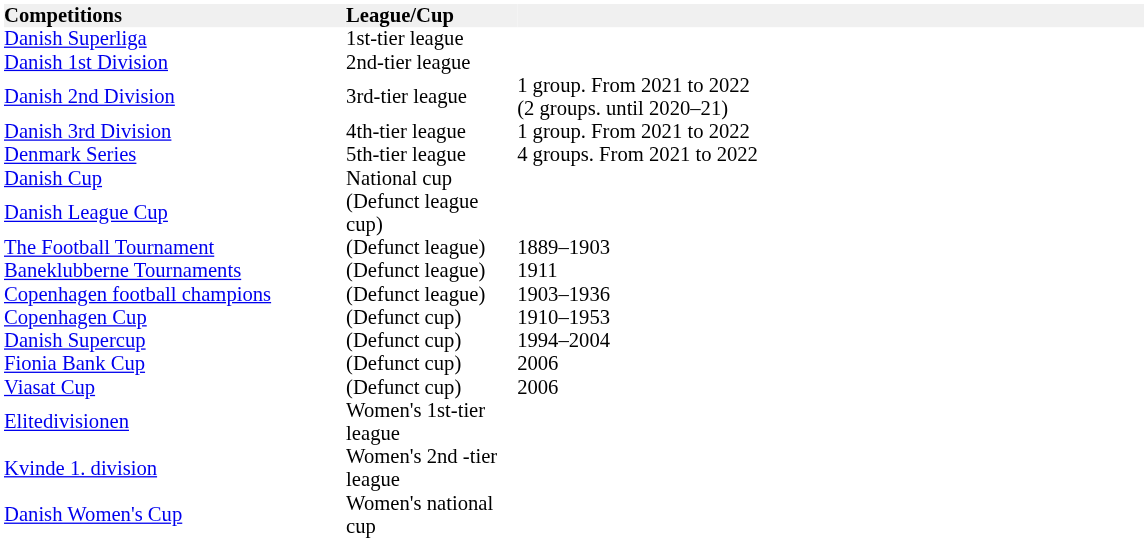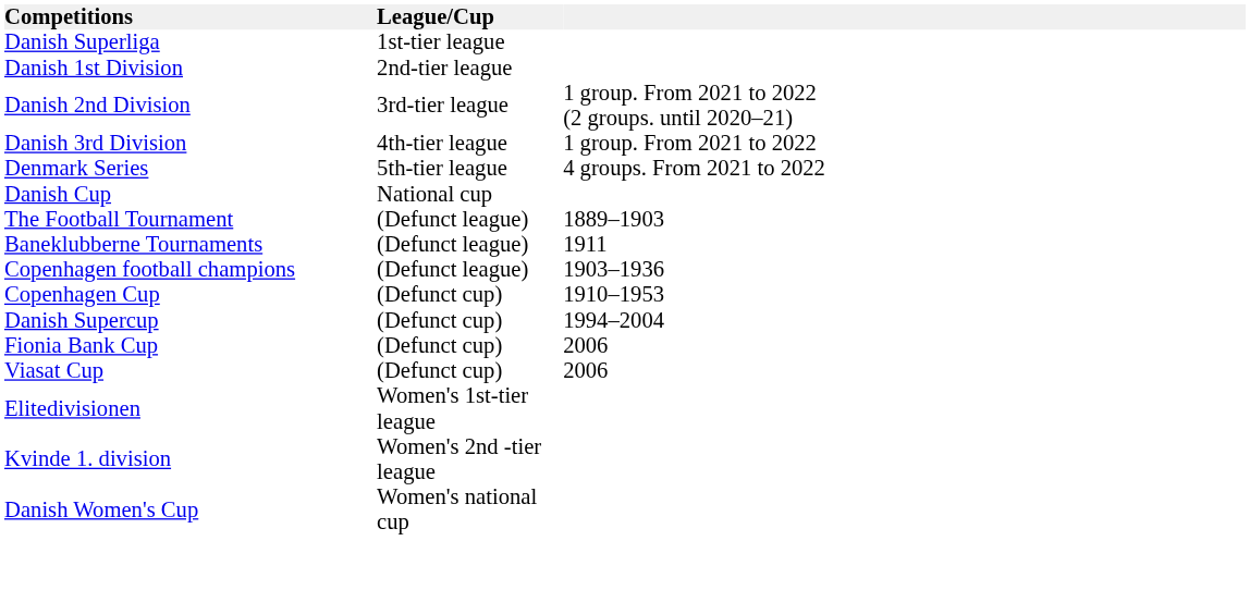- row: Danish League Cup | (Defunct league cup)
